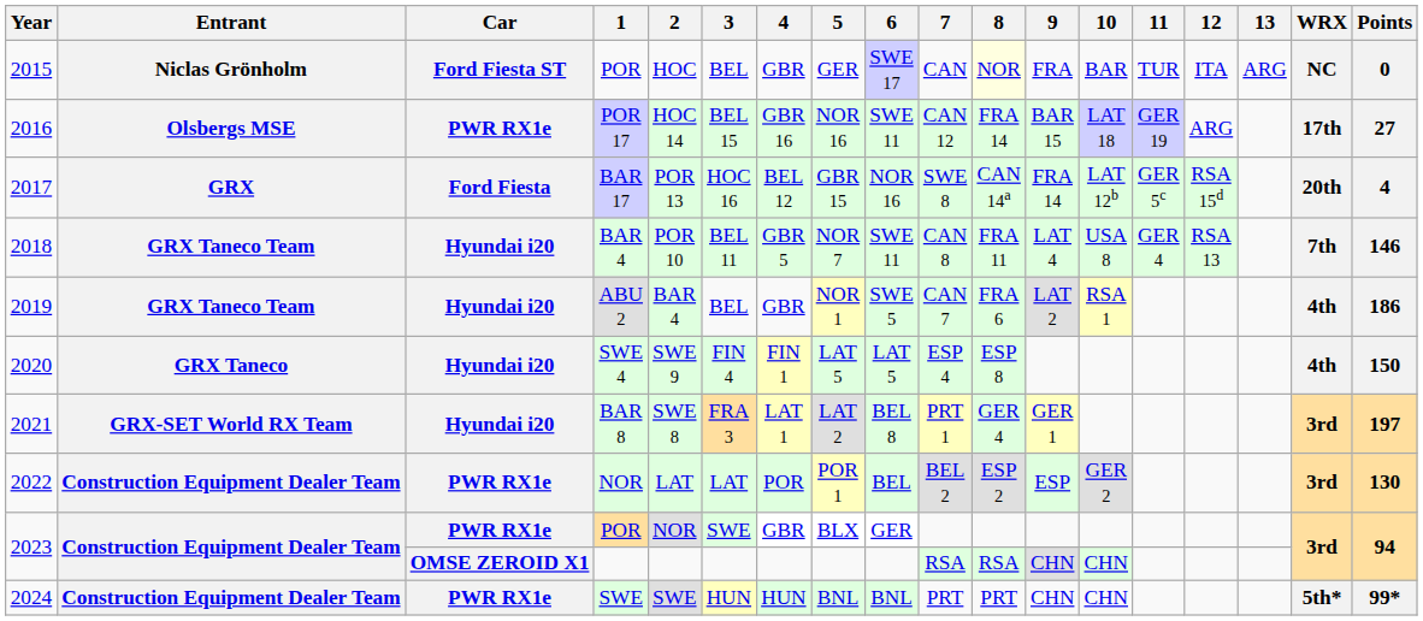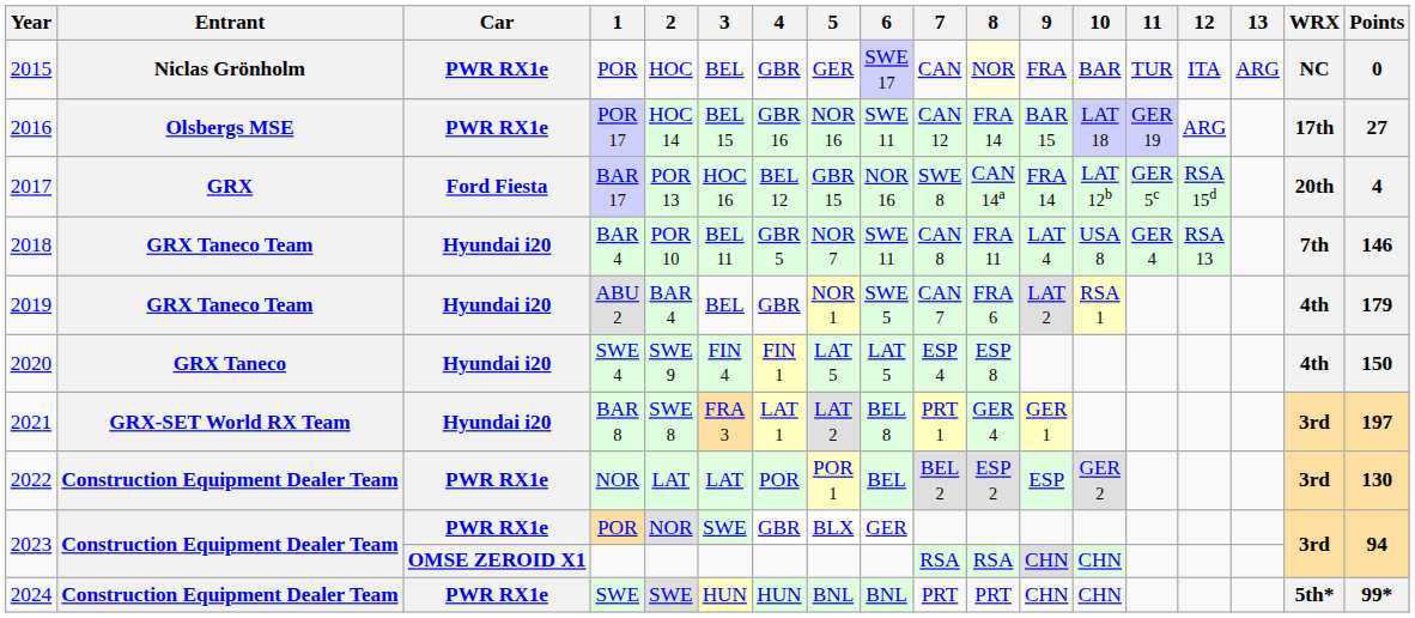2015 / POR | Car: Ford Fiesta ST -> PWR RX1e
ABU 2 | Points: 186 -> 179
